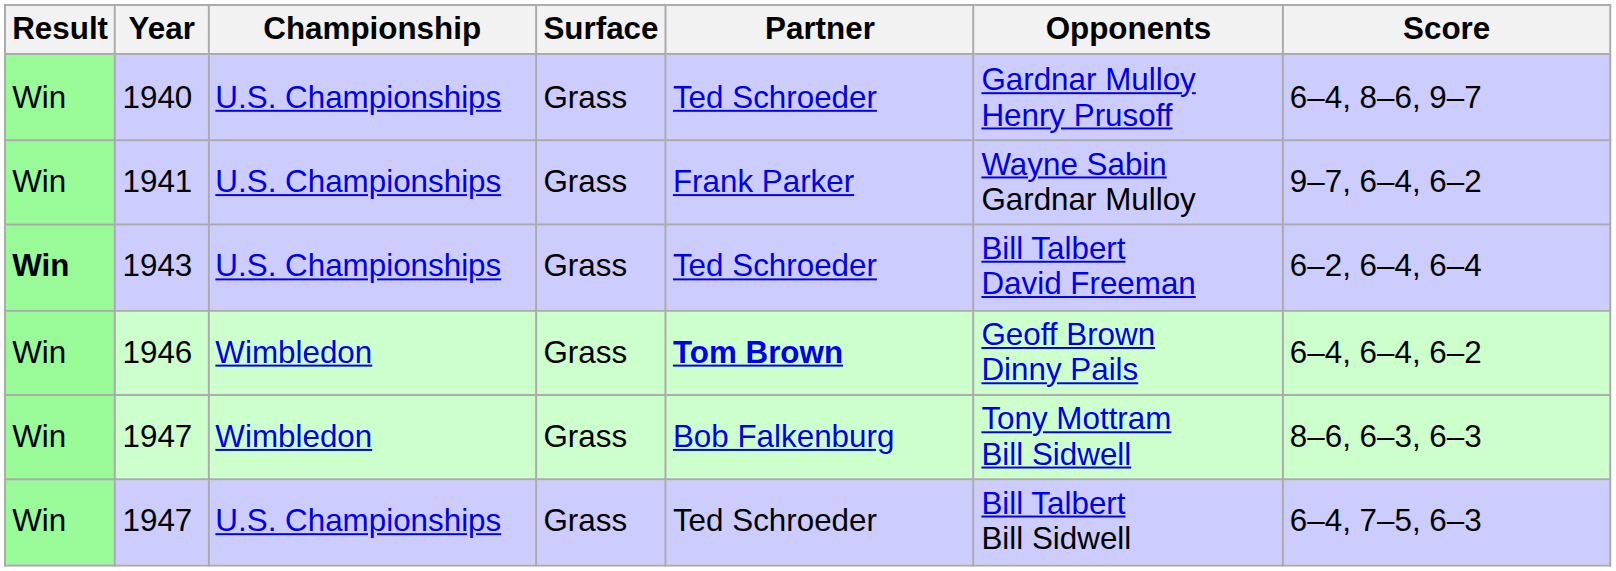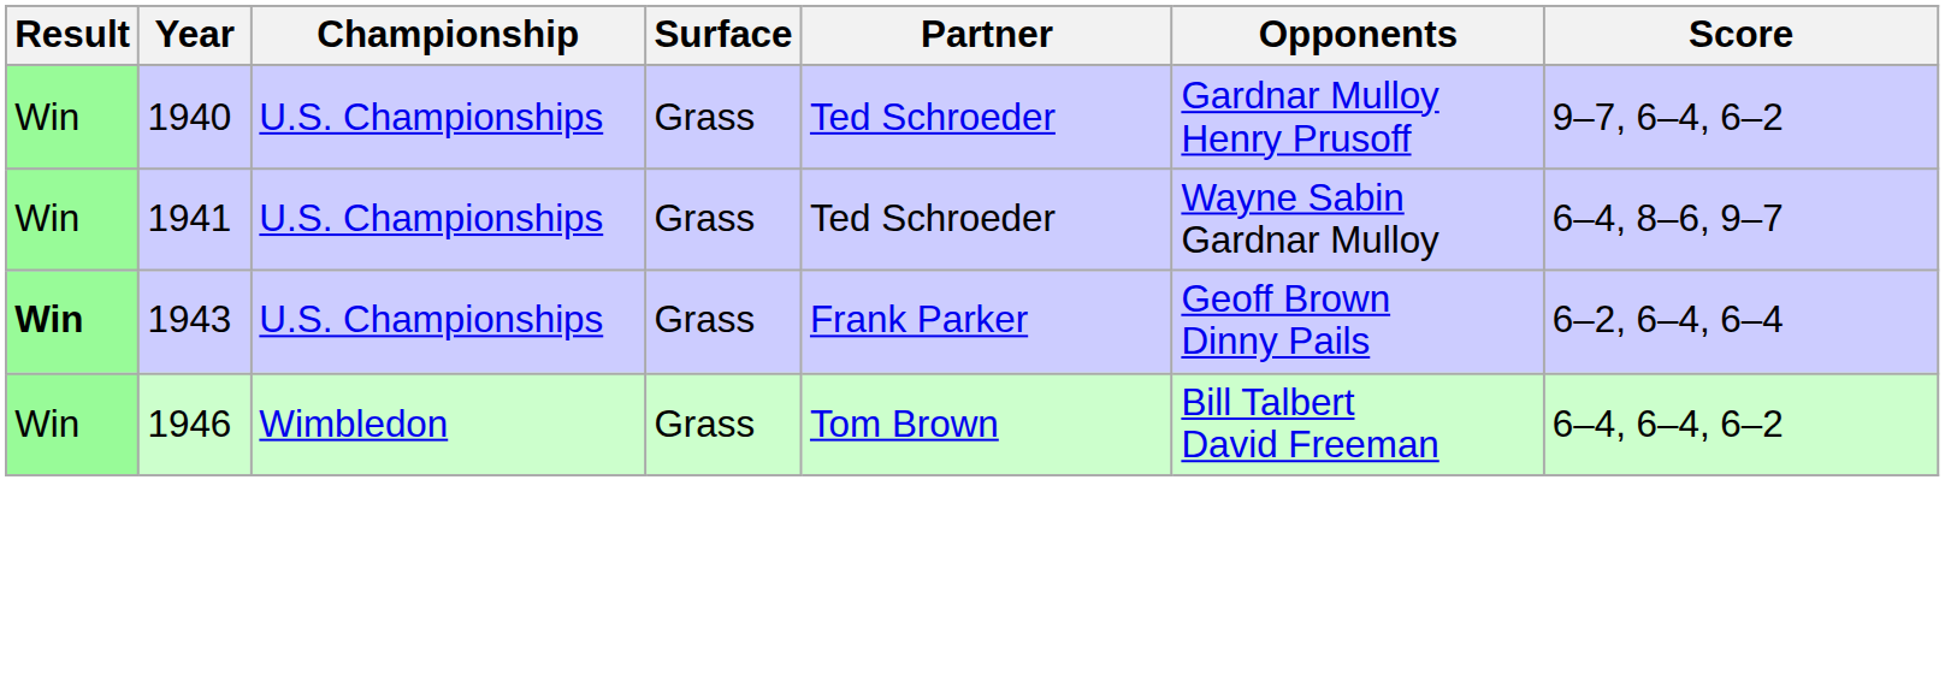1940 | Score: 6–4, 8–6, 9–7 -> 9–7, 6–4, 6–2
1941 | Partner: Frank Parker -> Ted Schroeder
1941 | Score: 9–7, 6–4, 6–2 -> 6–4, 8–6, 9–7
1943 | Partner: Ted Schroeder -> Frank Parker
1943 | Opponents: Bill Talbert David Freeman -> Geoff Brown Dinny Pails
1946 | Partner: bold -> normal
1946 | Opponents: Geoff Brown Dinny Pails -> Bill Talbert David Freeman
- row: Win | 1947 | Wimbledon | Grass | Bob Falkenburg | Tony Mottram Bill Sidwell | 8–6, 6–3, 6–3
- row: Win | 1947 | U.S. Championships | Grass | Ted Schroeder | Bill Talbert Bill Sidwell | 6–4, 7–5, 6–3
